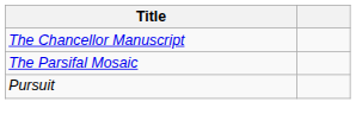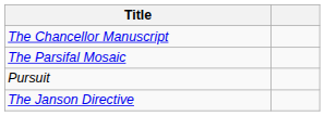+ row: The Janson Directive
